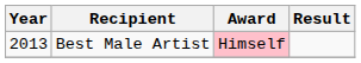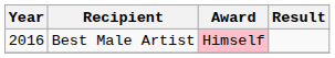Best Male Artist | Year: 2013 -> 2016
